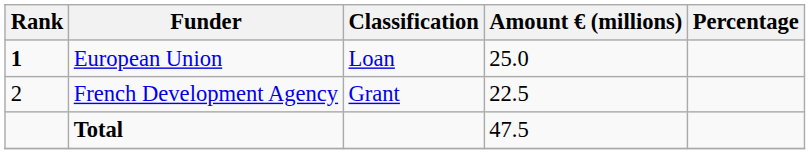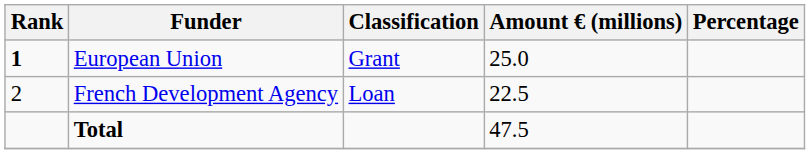European Union | Classification: Loan -> Grant
French Development Agency | Classification: Grant -> Loan
